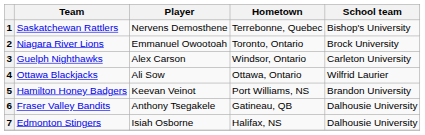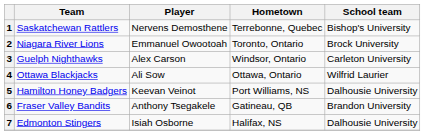5 | School team: Brandon University -> Dalhousie University
6 | School team: Dalhousie University -> Brandon University
